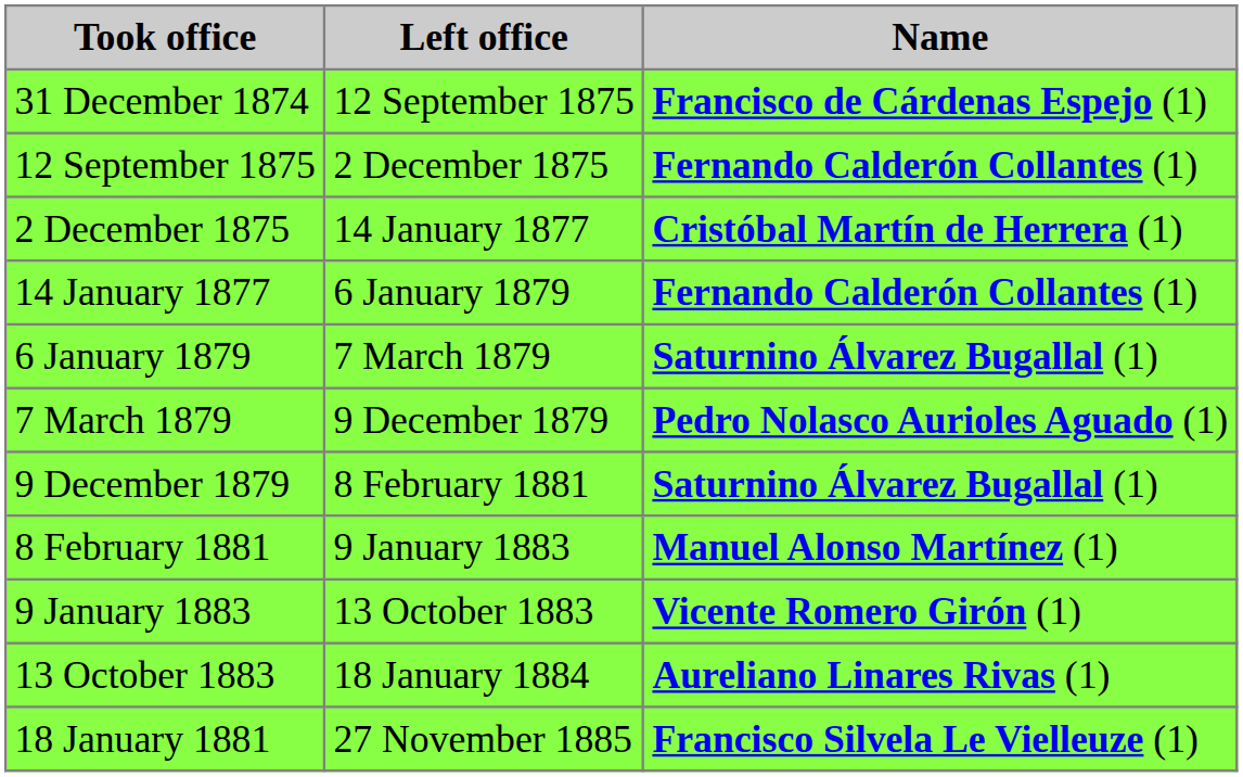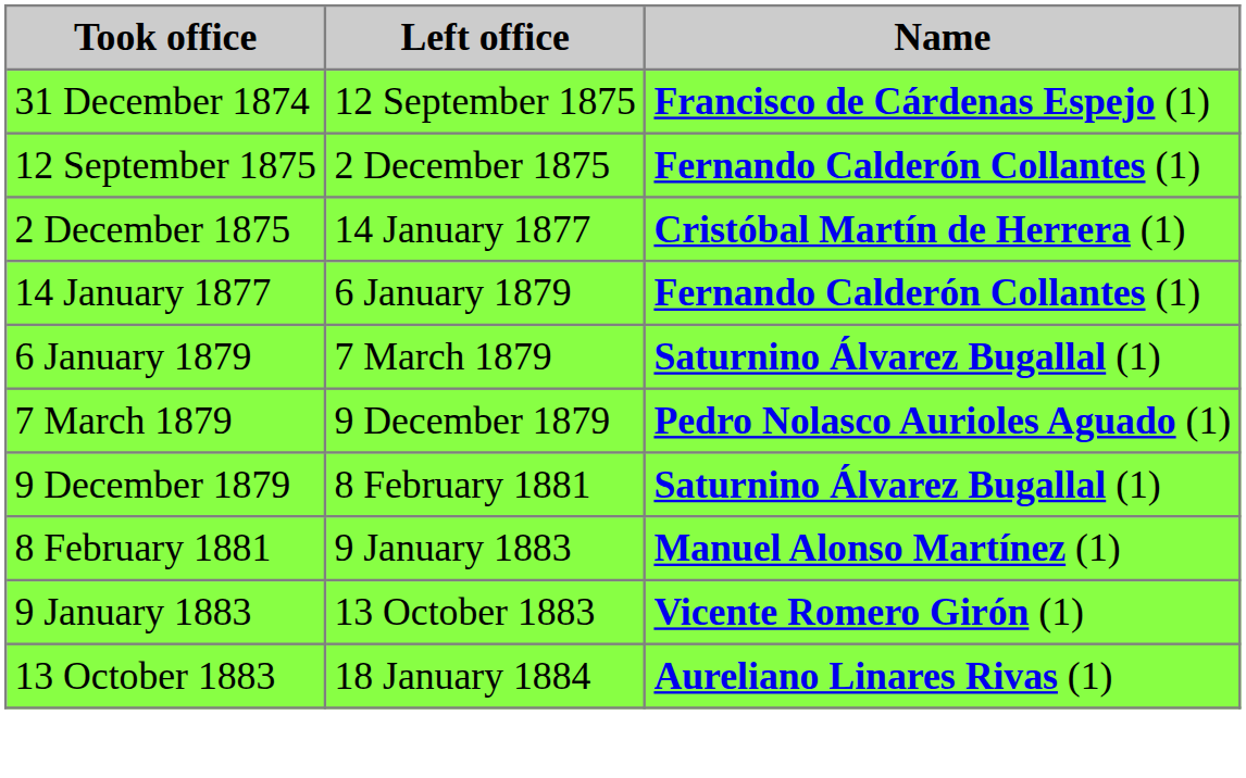- row: 18 January 1881 | 27 November 1885 | Francisco Silvela Le Vielleuze (1)
